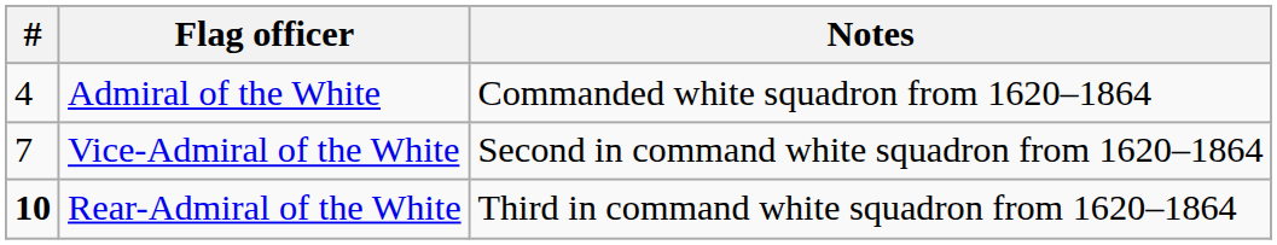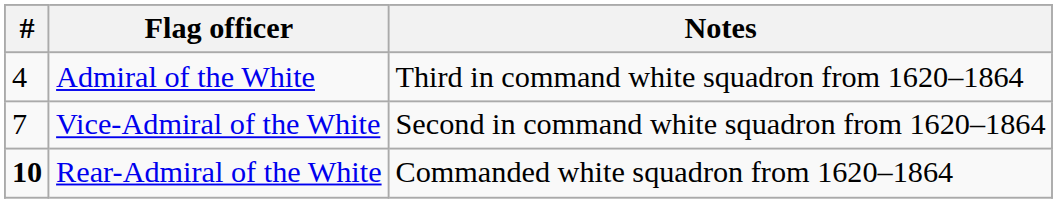Admiral of the White | Notes: Commanded white squadron from 1620–1864 -> Third in command white squadron from 1620–1864
Rear-Admiral of the White | Notes: Third in command white squadron from 1620–1864 -> Commanded white squadron from 1620–1864
